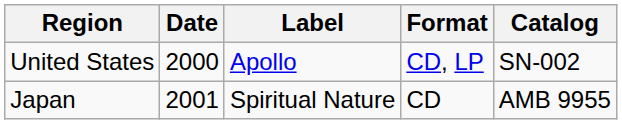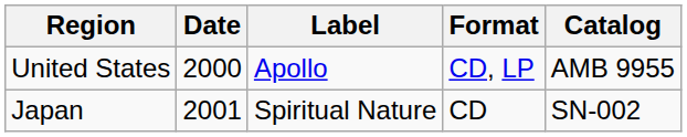United States | Catalog: SN-002 -> AMB 9955
Japan | Catalog: AMB 9955 -> SN-002
